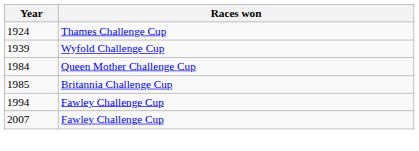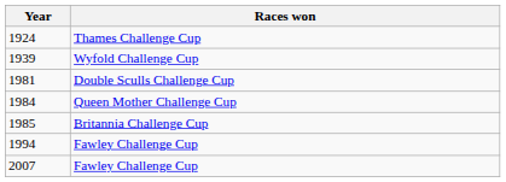+ row: 1981 | Double Sculls Challenge Cup
